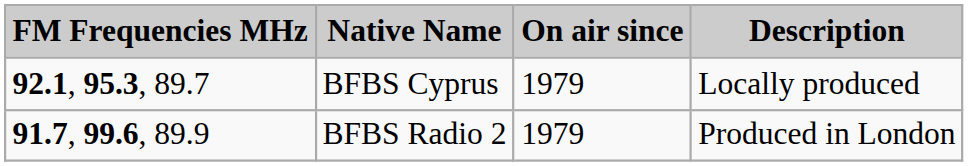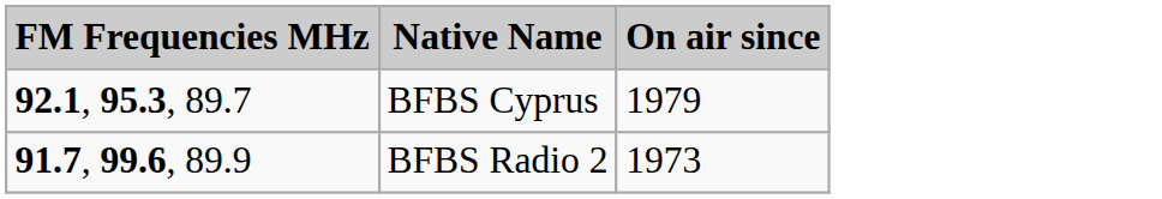- column: Description | Locally produced | Produced in London
BFBS Radio 2 | On air since: 1979 -> 1973
